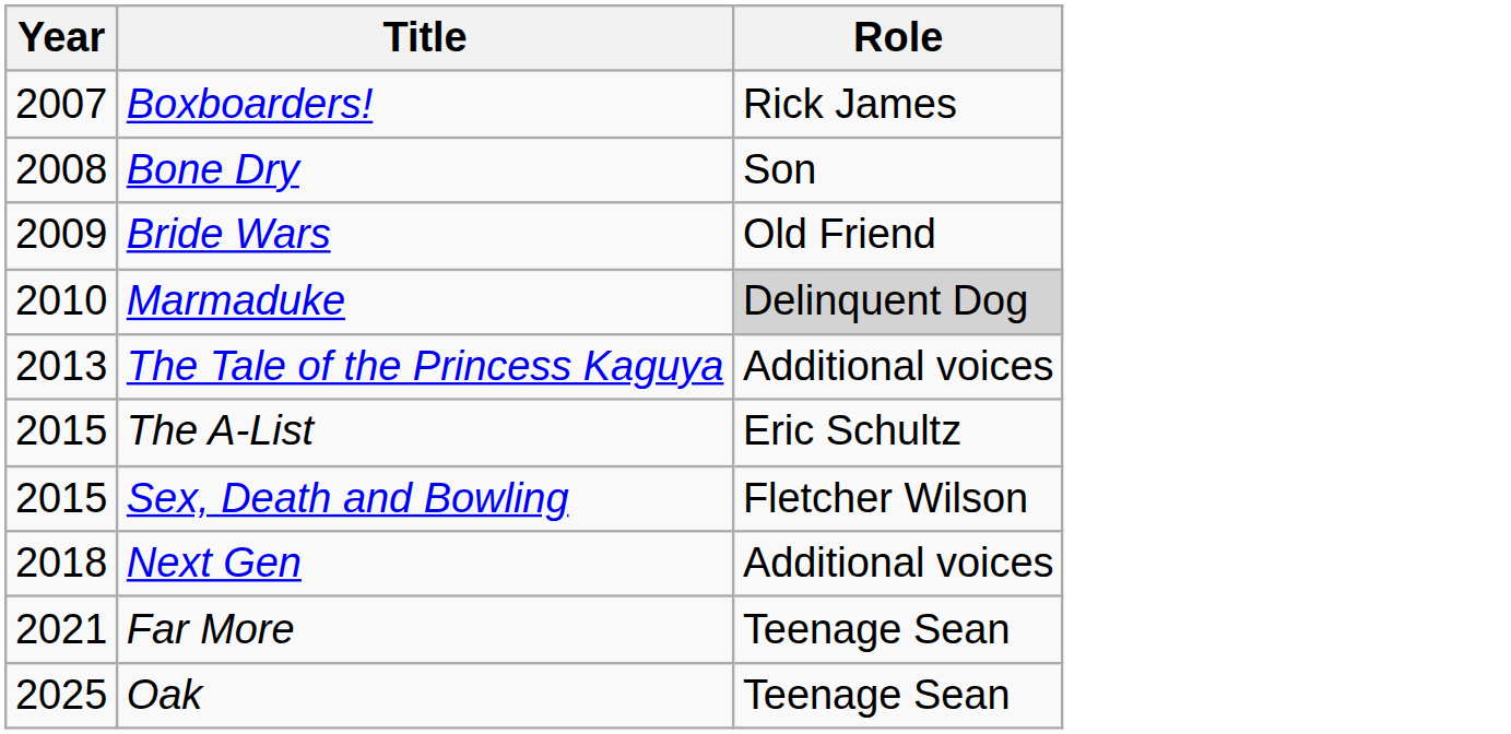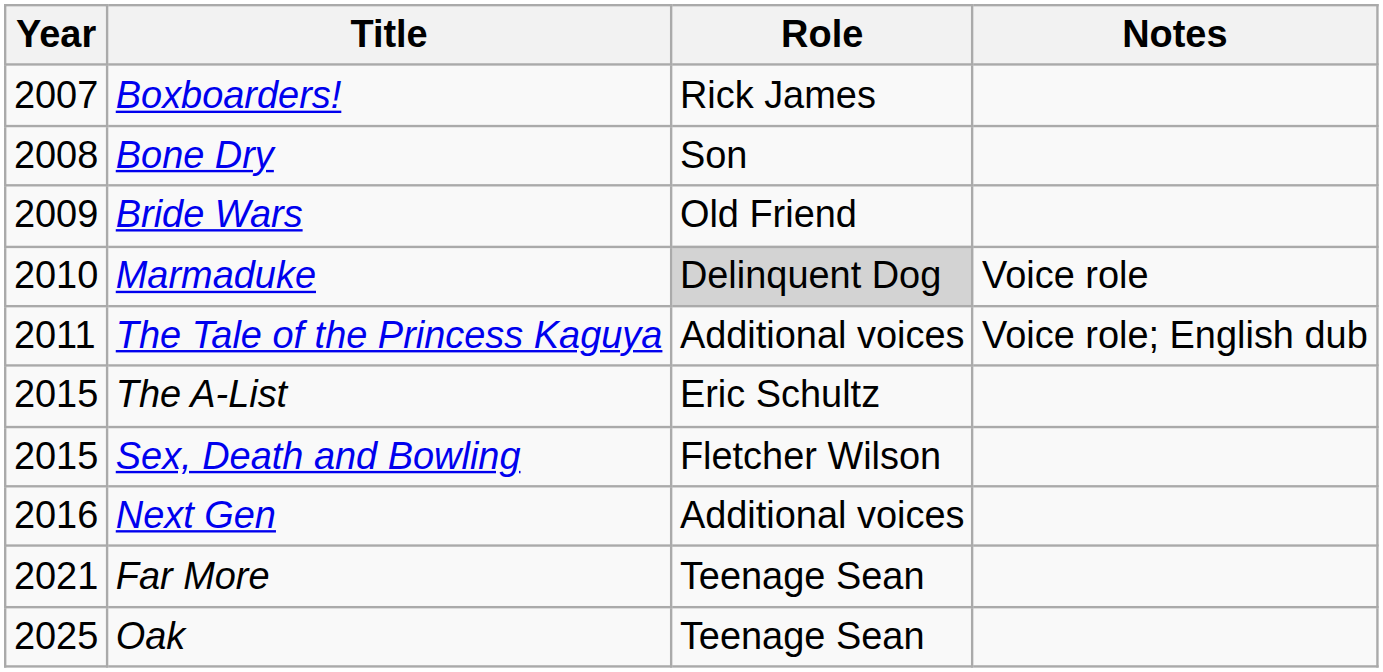+ column: Notes | Voice role | Voice role; English dub
The Tale of the Princess Kaguya | Year: 2013 -> 2011
Next Gen | Year: 2018 -> 2016
